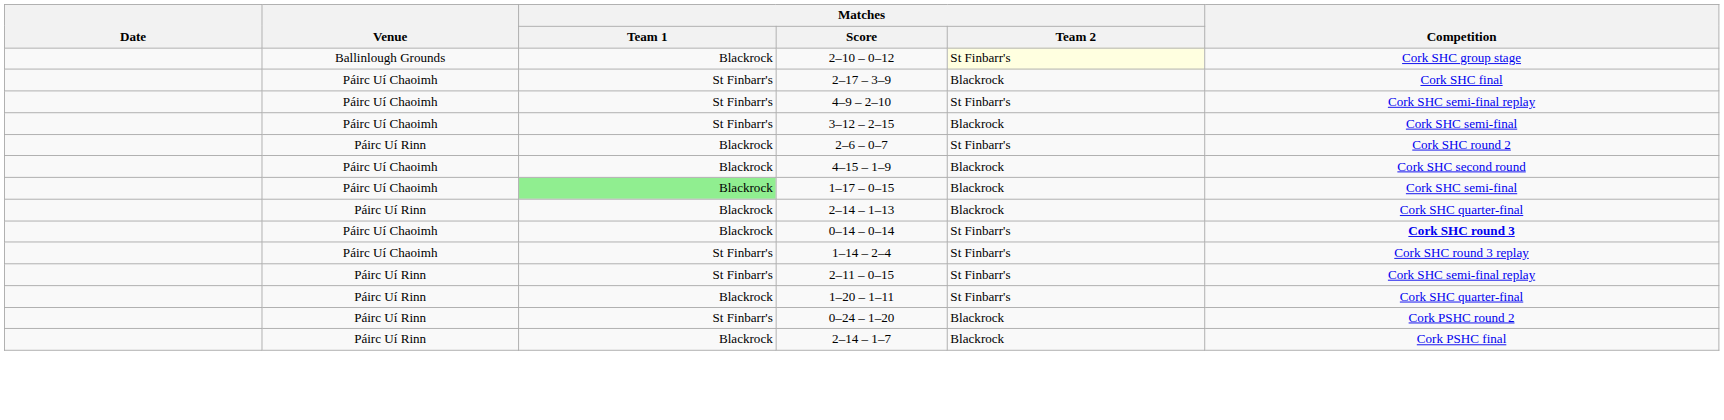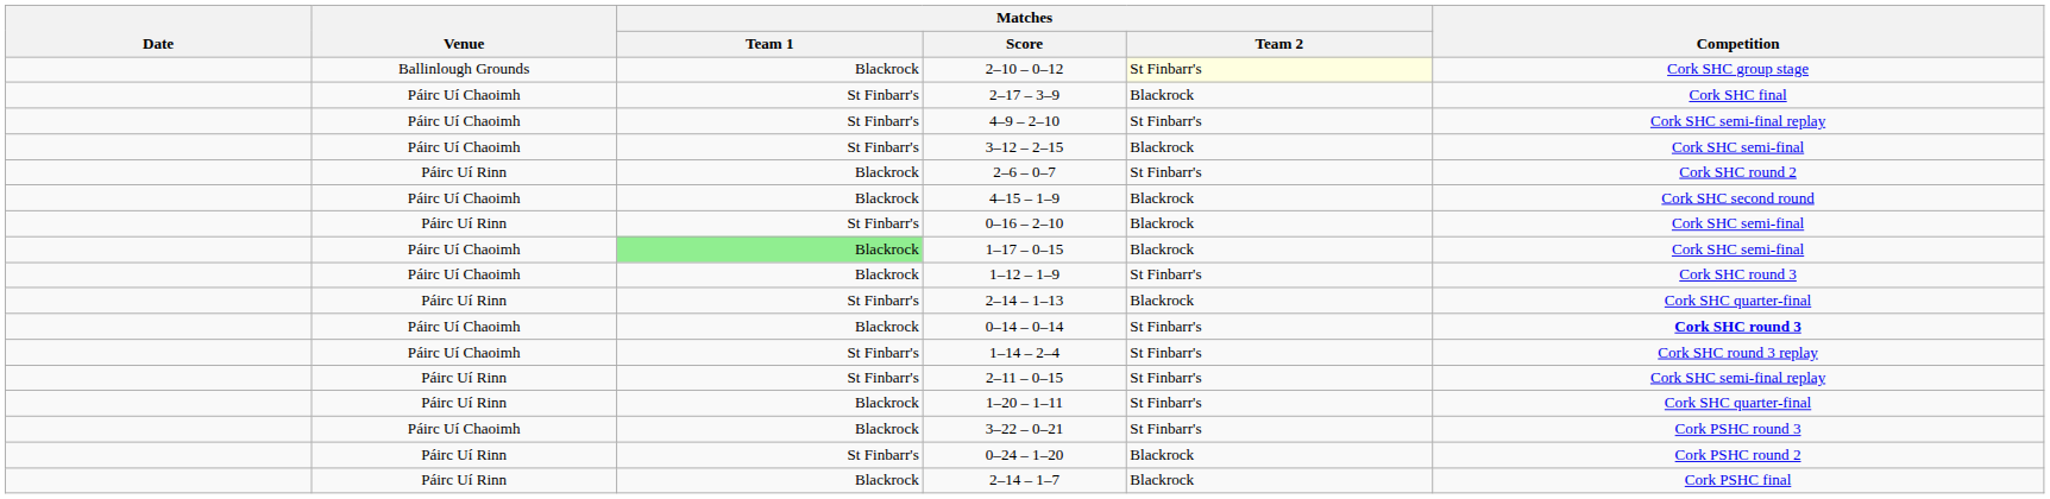+ row: Páirc Uí Rinn | St Finbarr's | 0–16 – 2–10 | Blackrock | Cork SHC semi-final
+ row: Páirc Uí Chaoimh | Blackrock | 1–12 – 1–9 | St Finbarr's | Cork SHC round 3
2–14 – 1–13 | Matches / Team 1: Blackrock -> St Finbarr's
+ row: Páirc Uí Chaoimh | Blackrock | 3–22 – 0–21 | St Finbarr's | Cork PSHC round 3
